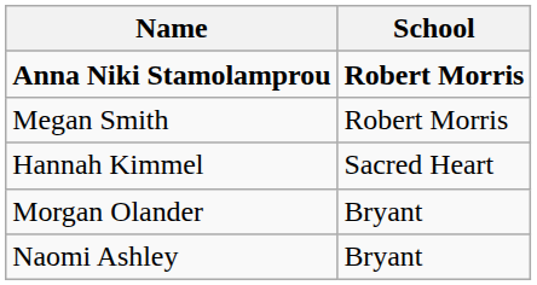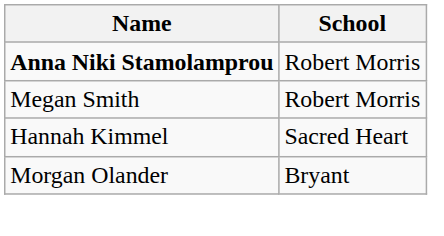Anna Niki Stamolamprou | School: bold -> normal
- row: Naomi Ashley | Bryant
